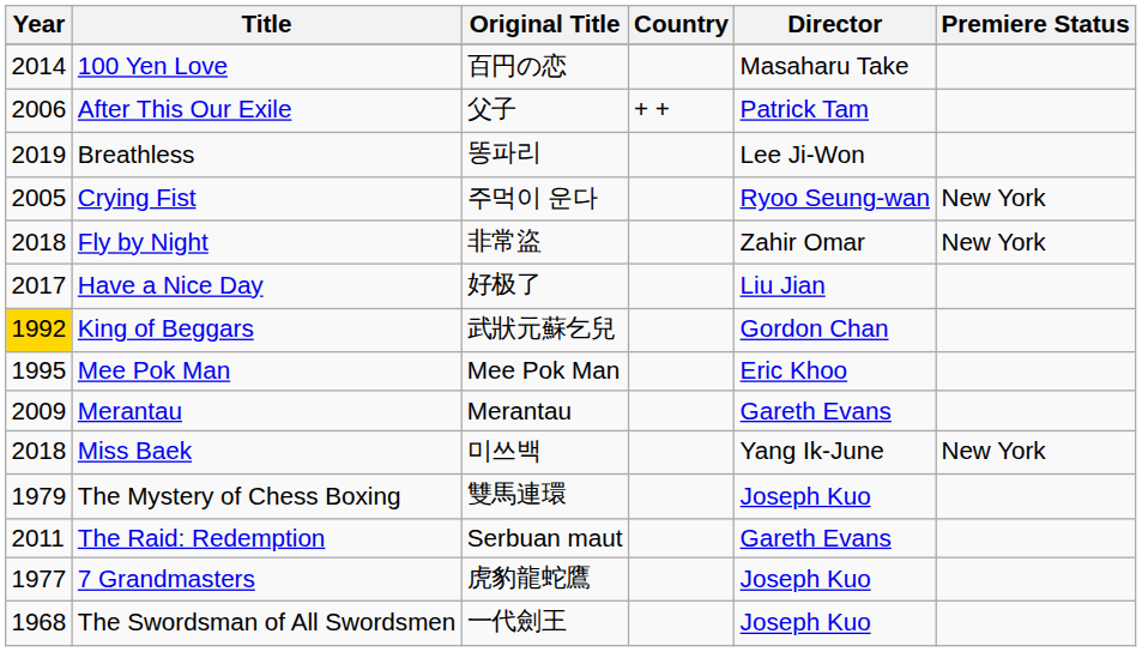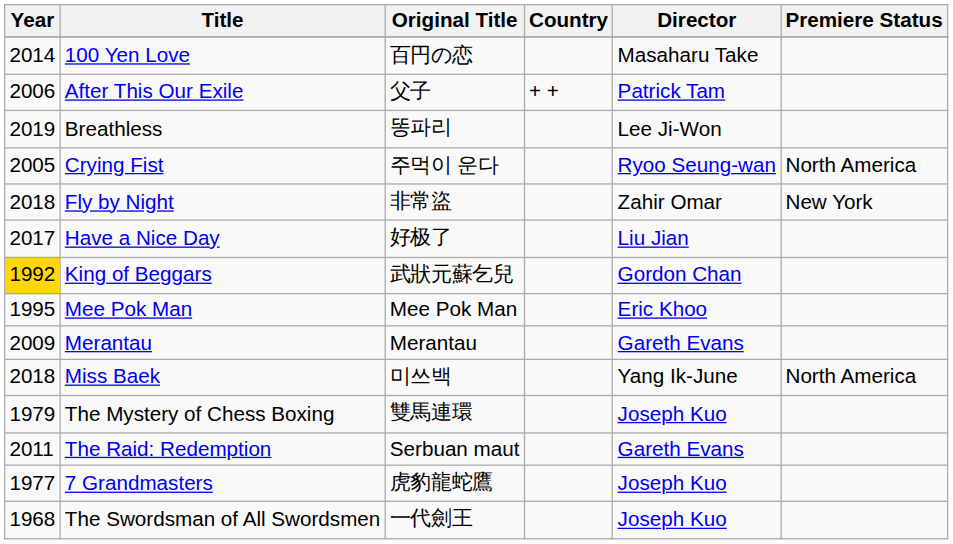Crying Fist | Premiere Status: New York -> North America
Miss Baek | Premiere Status: New York -> North America
